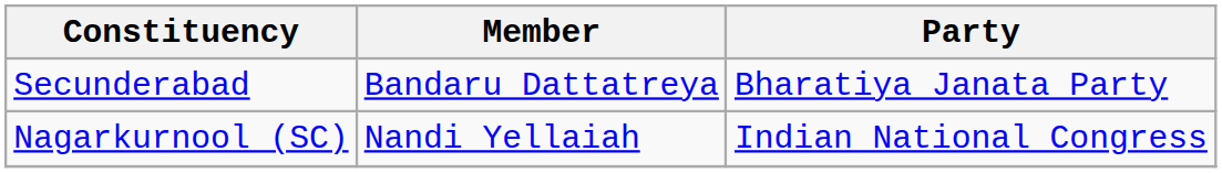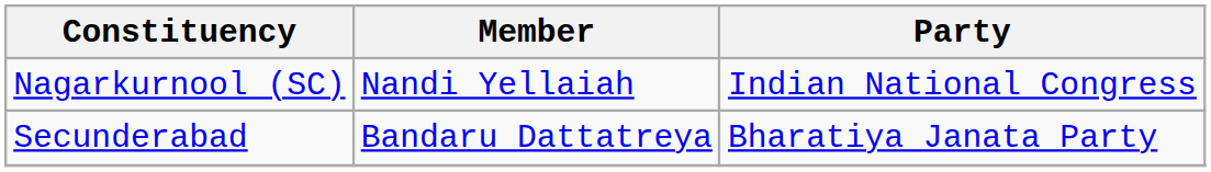rows swapped: Nagarkurnool (SC) <-> Secunderabad
